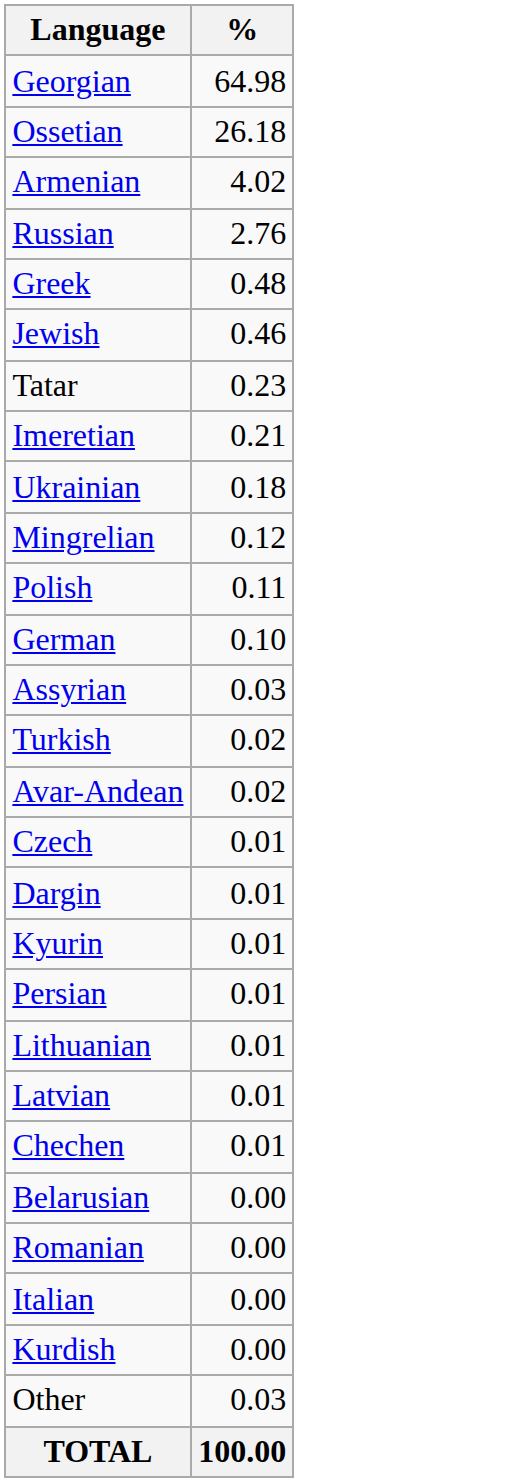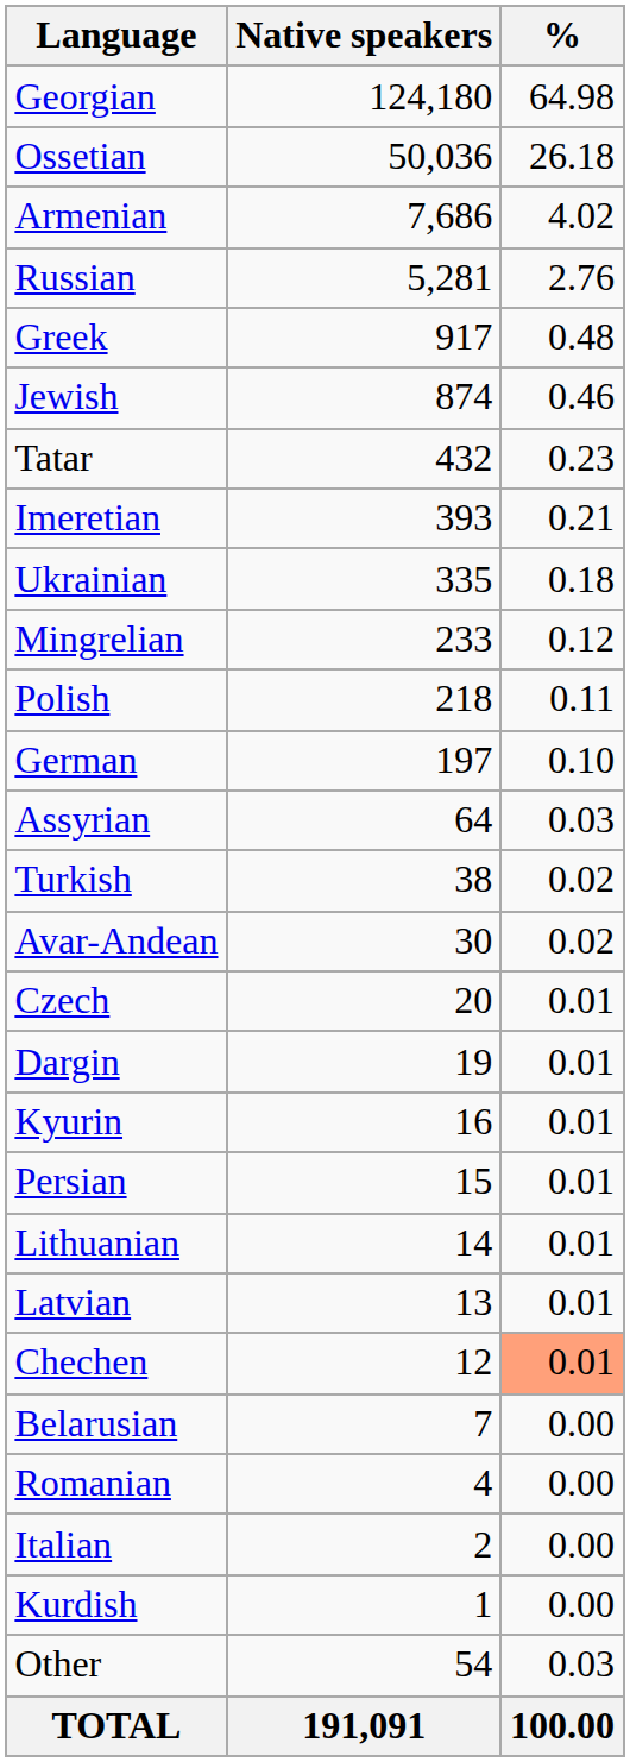+ column: Native speakers | 124,180 | 50,036 | 7,686 | 5,281 | 917 | 874 | 432 | 393 | 335 | 233 | 218 | 197 | 64 | 38 | 30 | 20 | 19 | 16 | 15 | 14 | 13 | 12 | 7 | 4 | 2 | 1 | 54 | 191,091
Chechen | %: no background -> lightsalmon background
